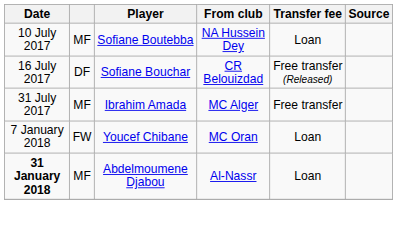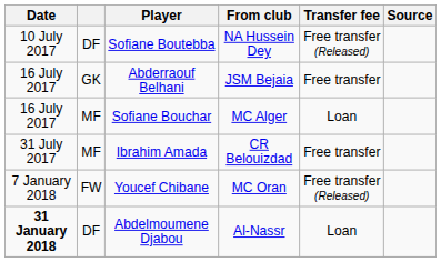Sofiane Boutebba | column 2: MF -> DF
Sofiane Boutebba | Transfer fee: Loan -> Free transfer (Released)
+ row: 16 July 2017 | GK | Abderraouf Belhani | JSM Bejaia | Free transfer
Sofiane Bouchar | column 2: DF -> MF
Sofiane Bouchar | From club: CR Belouizdad -> MC Alger
Sofiane Bouchar | Transfer fee: Free transfer (Released) -> Loan
Ibrahim Amada | From club: MC Alger -> CR Belouizdad
Youcef Chibane | Transfer fee: Loan -> Free transfer (Released)
Abdelmoumene Djabou | column 2: MF -> DF
